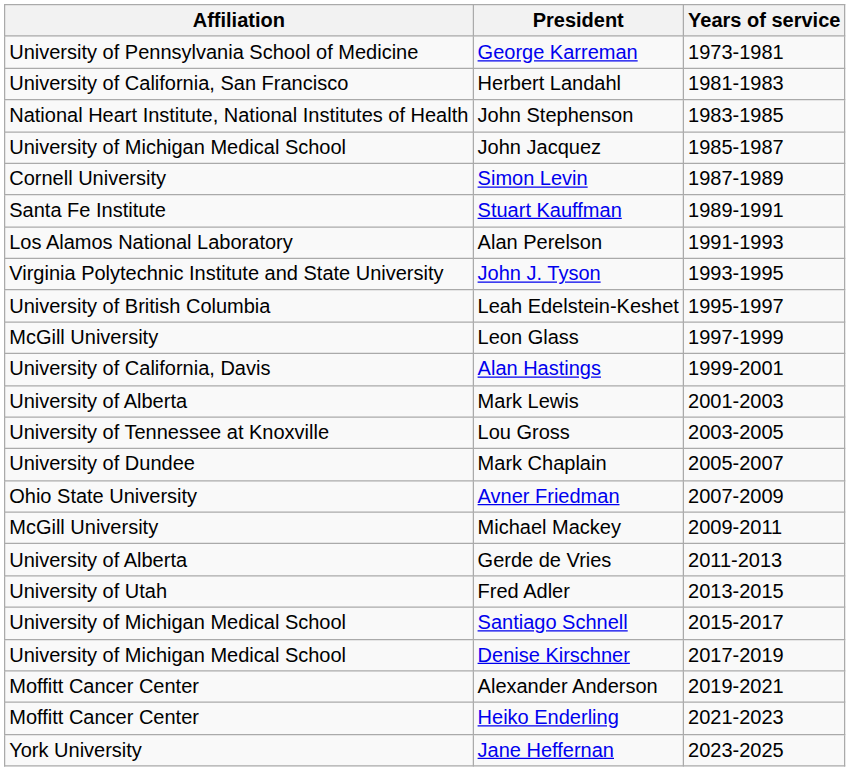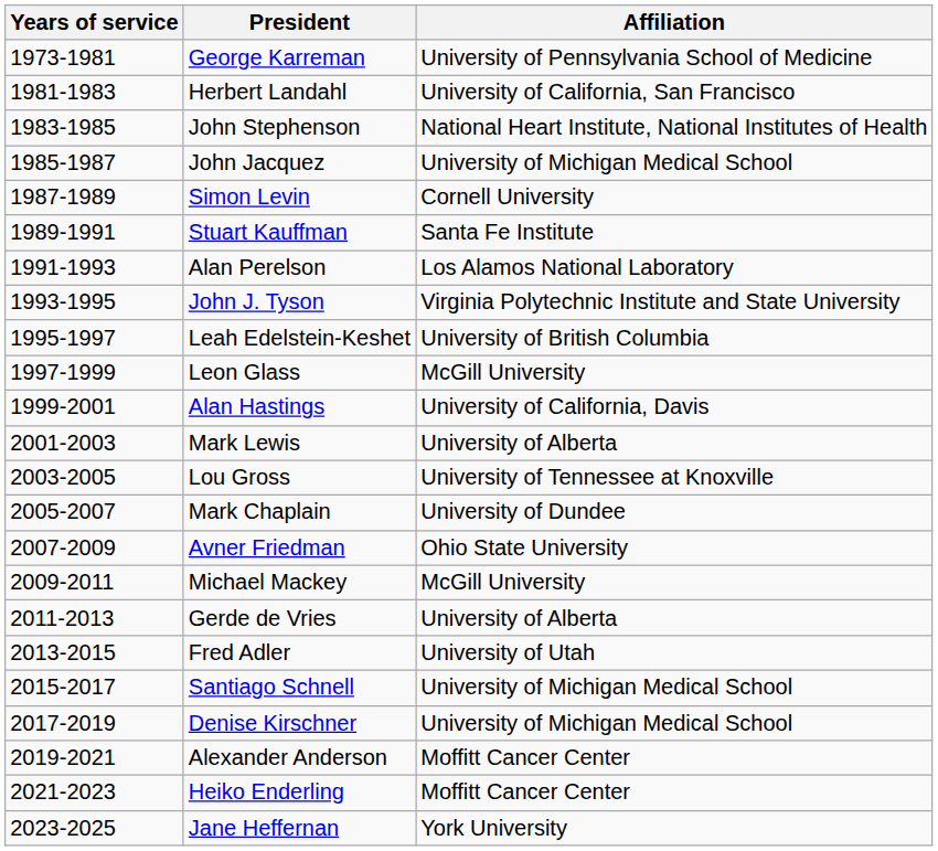columns swapped: Years of service <-> Affiliation
